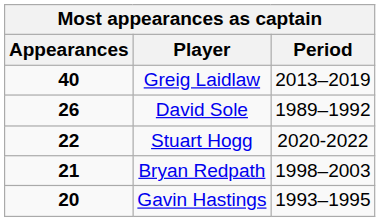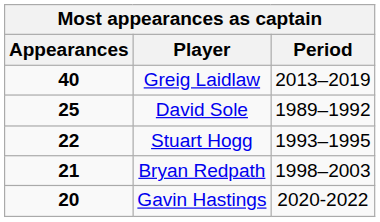David Sole | Appearances: 26 -> 25
Stuart Hogg | Period: 2020-2022 -> 1993–1995
Gavin Hastings | Period: 1993–1995 -> 2020-2022
